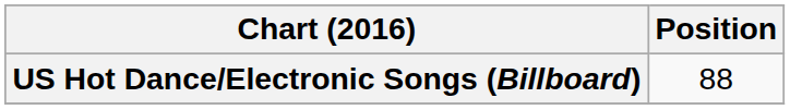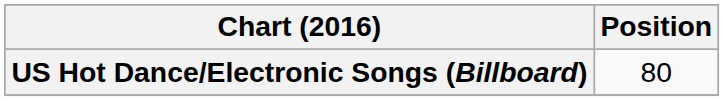US Hot Dance/Electronic Songs (Billboard) | Position: 88 -> 80
